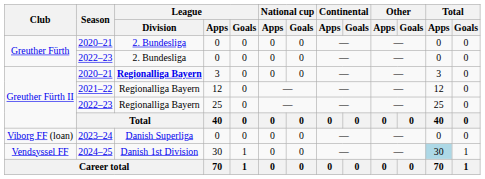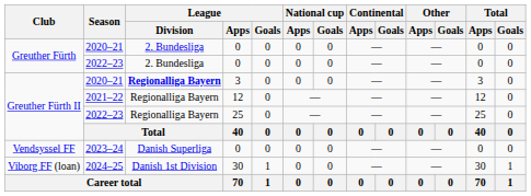2023–24 | Club: Viborg FF (loan) -> Vendsyssel FF
2024–25 | Club: Vendsyssel FF -> Viborg FF (loan)
2024–25 | Total / Apps: lightblue background -> no background
